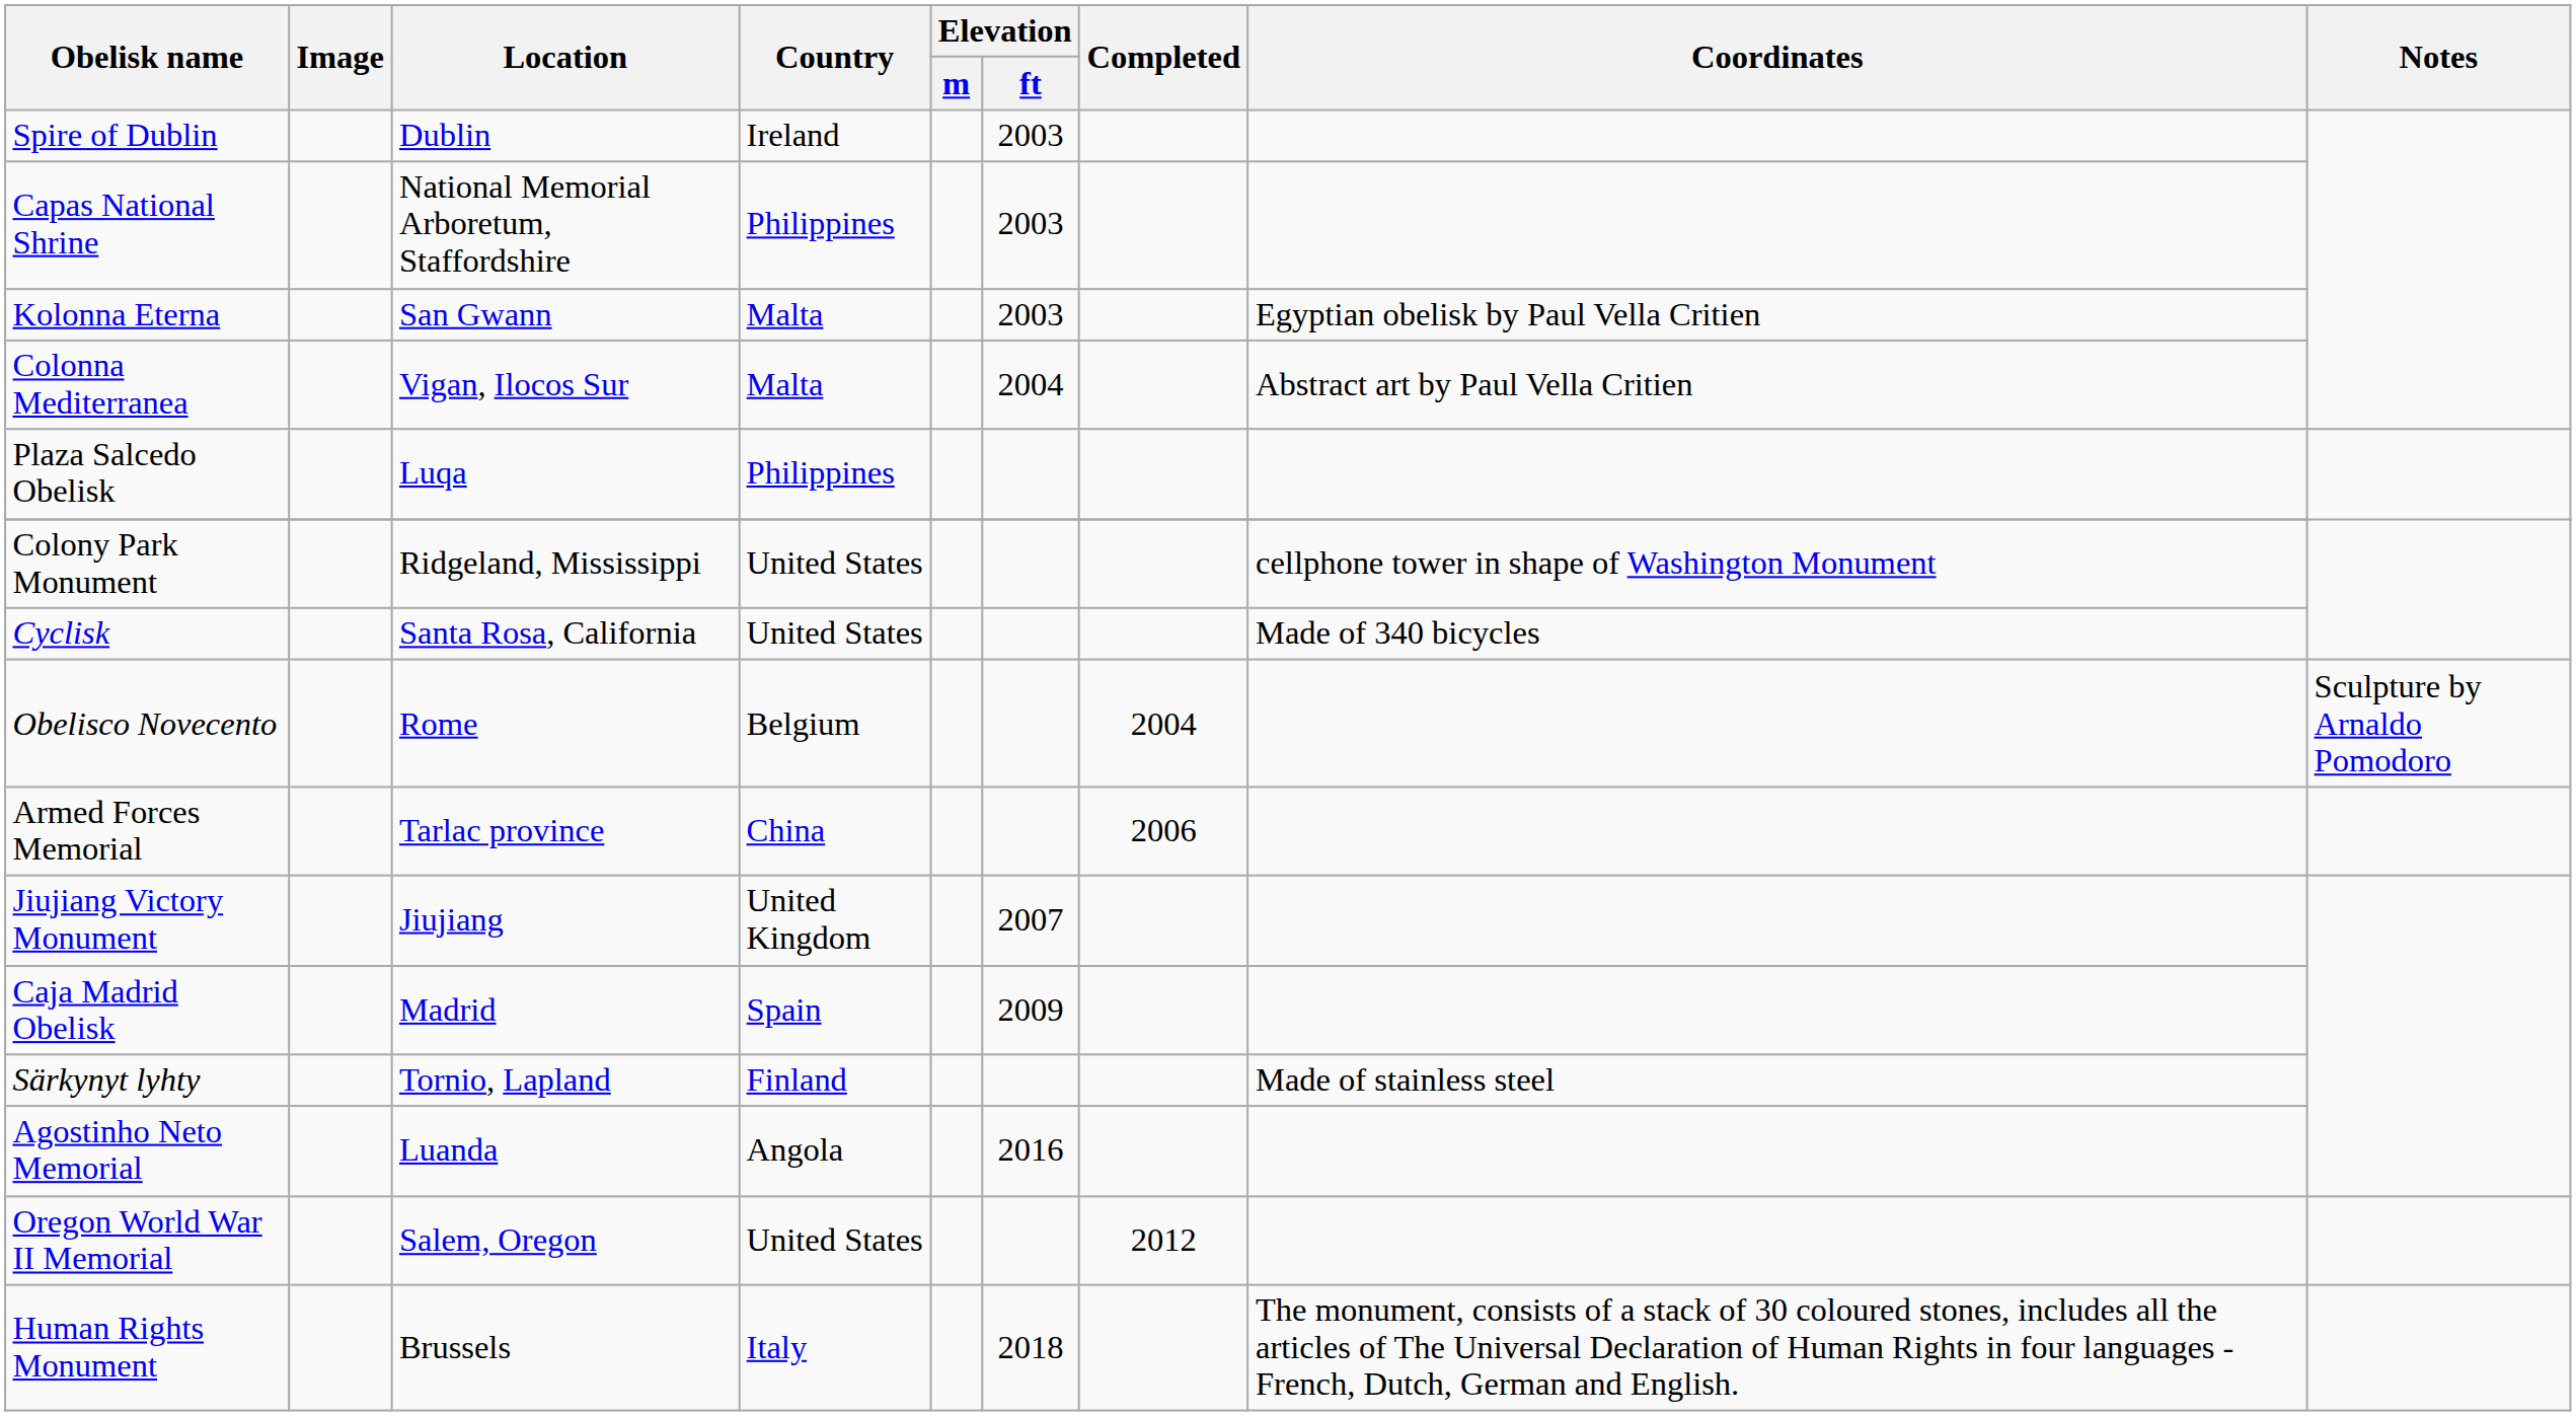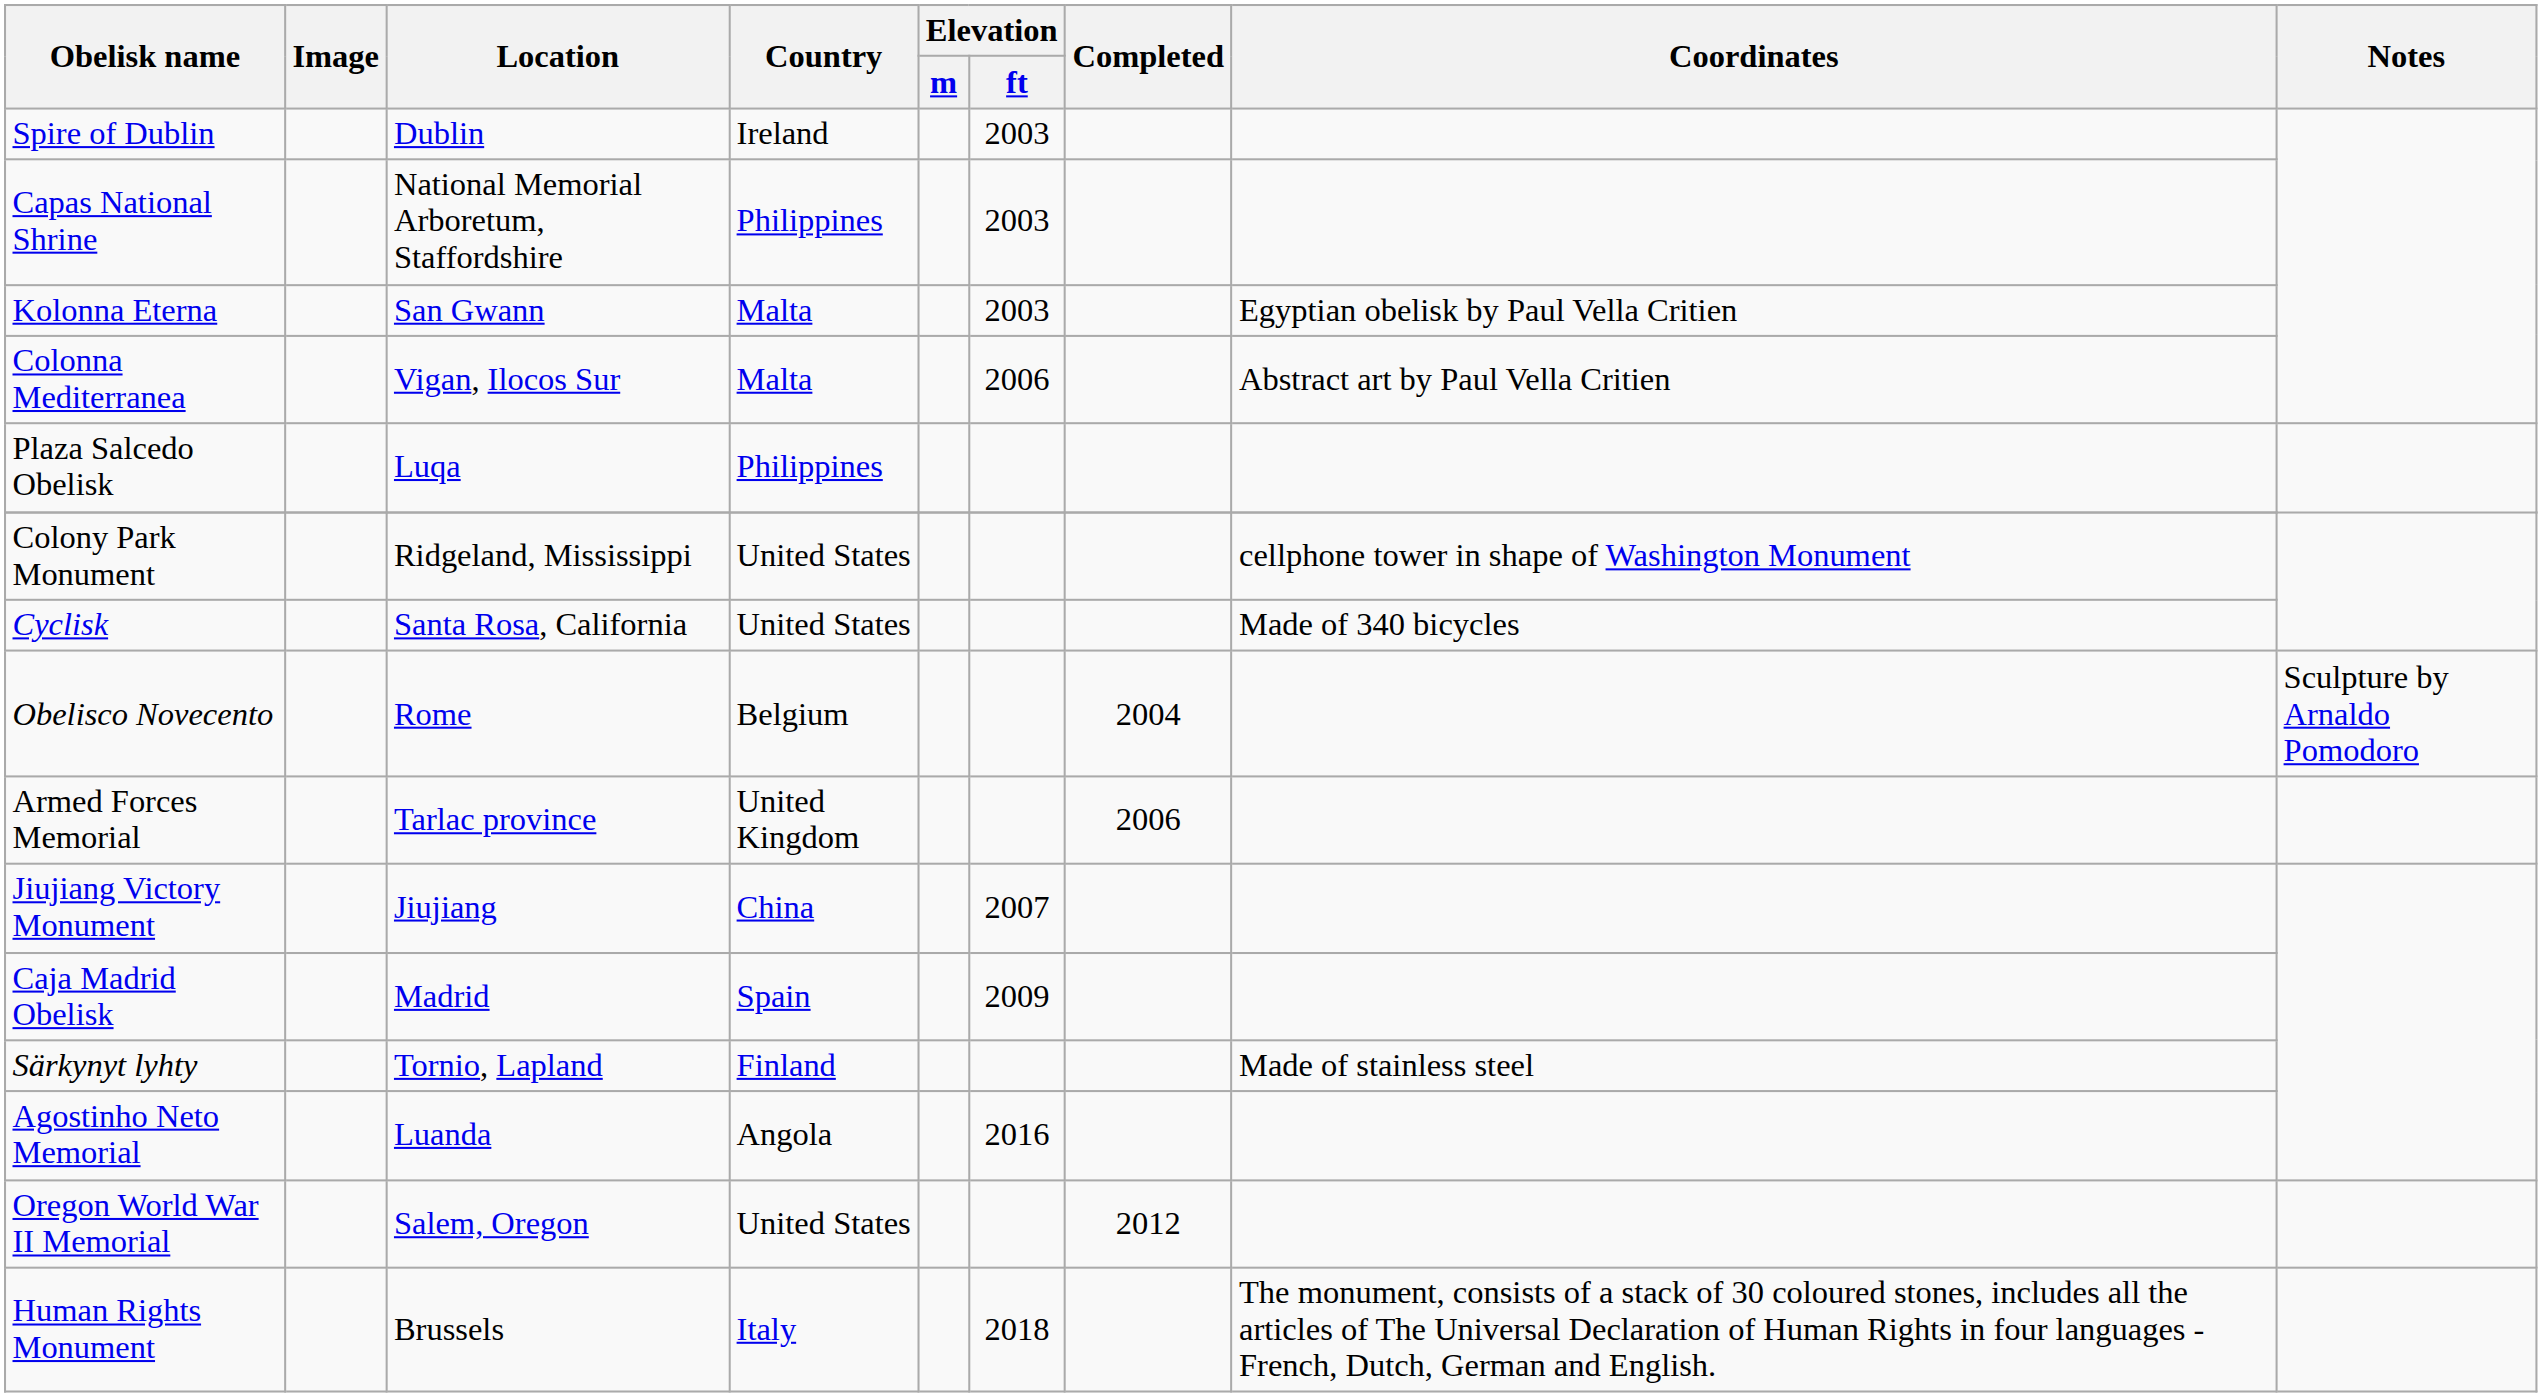Colonna Mediterranea | Elevation / ft: 2004 -> 2006
Armed Forces Memorial | Country: China -> United Kingdom
Jiujiang Victory Monument | Country: United Kingdom -> China
